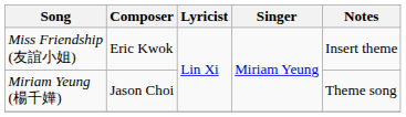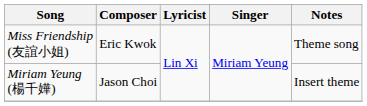Miss Friendship (友誼小姐) | Notes: Insert theme -> Theme song
Miriam Yeung (楊千嬅) | Notes: Theme song -> Insert theme
